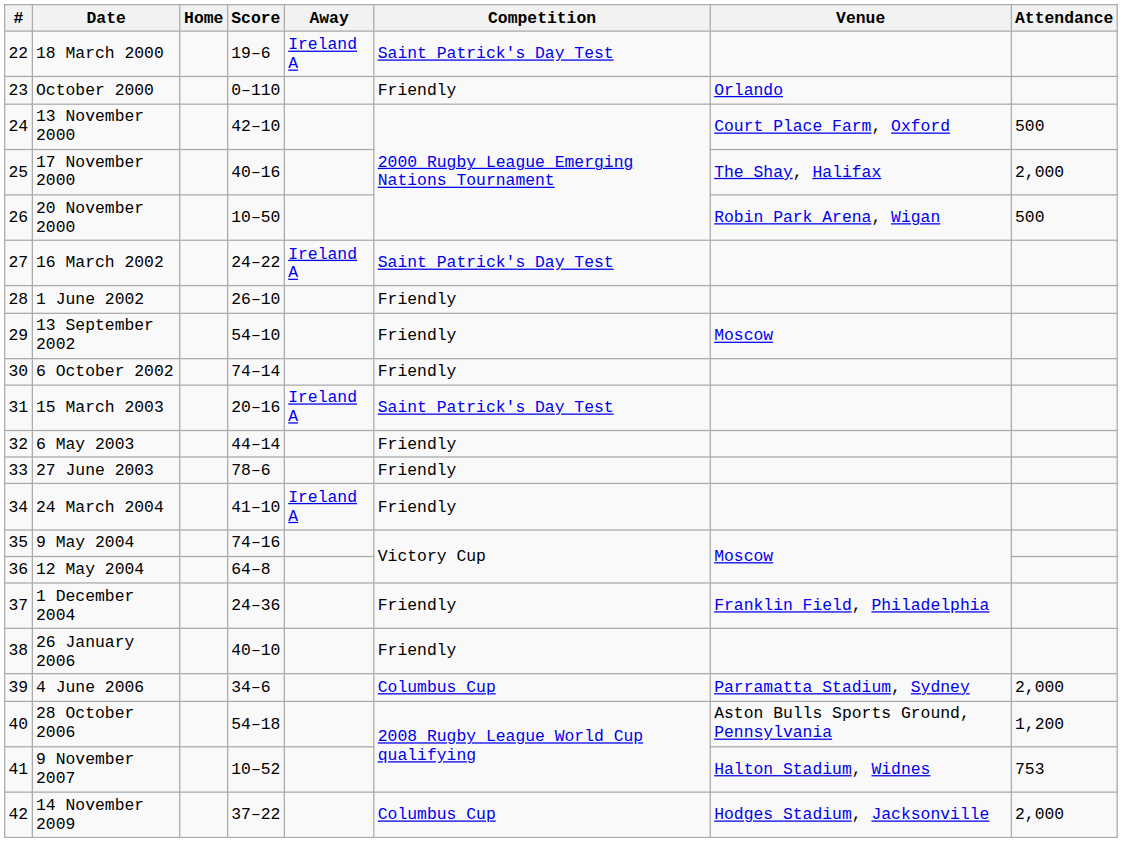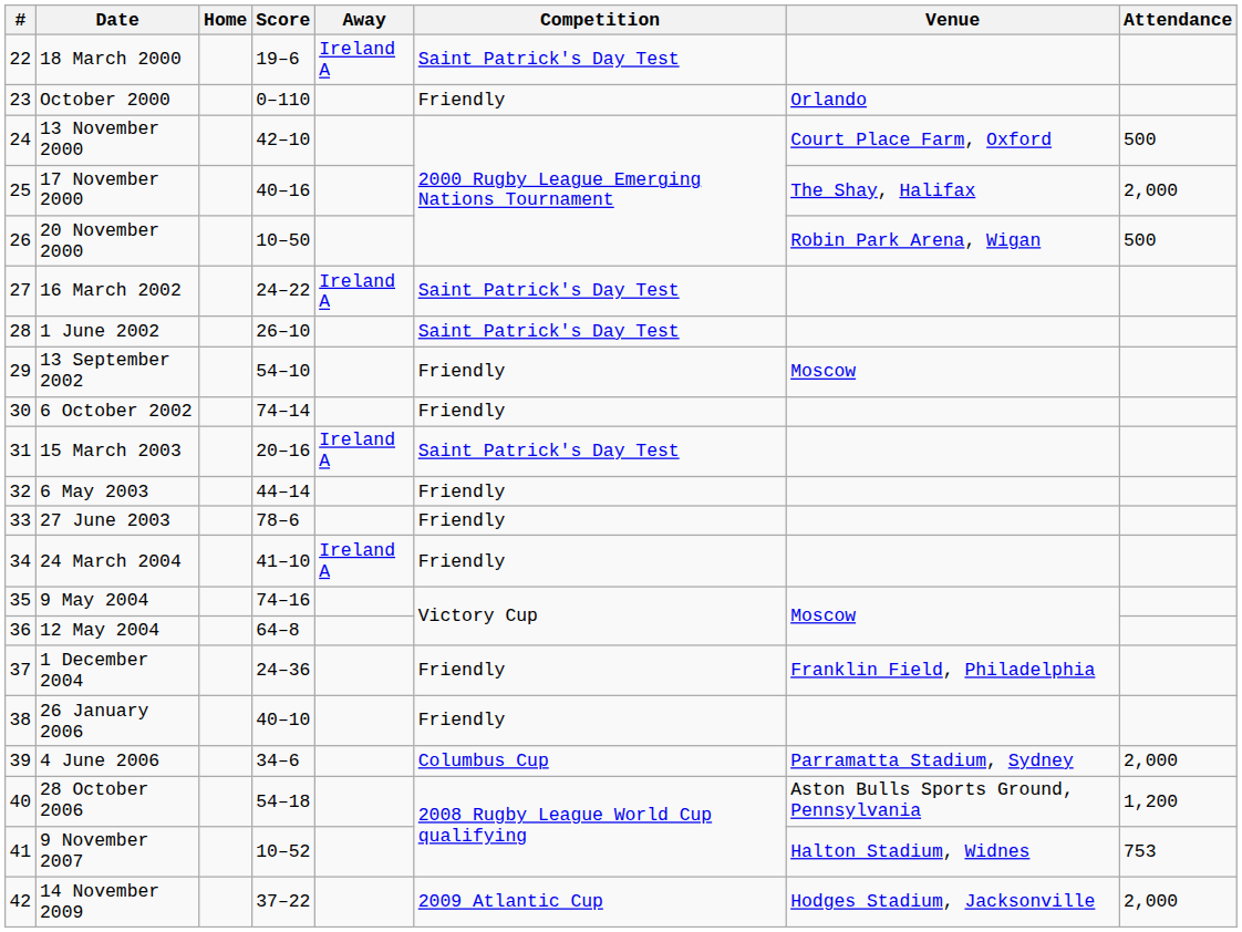1 June 2002 | Competition: Friendly -> Saint Patrick's Day Test
14 November 2009 | Competition: Columbus Cup -> 2009 Atlantic Cup
